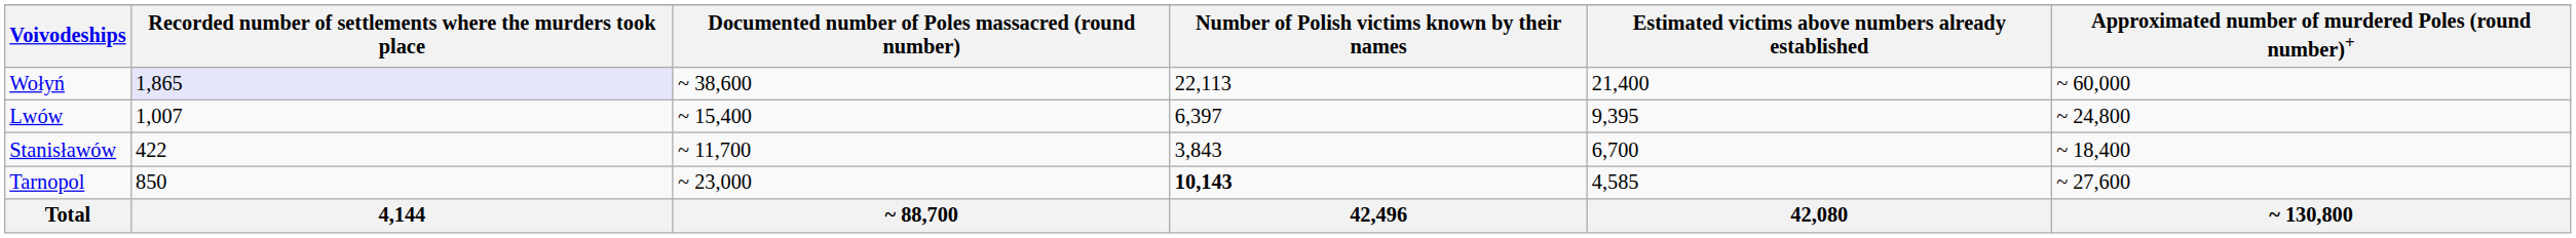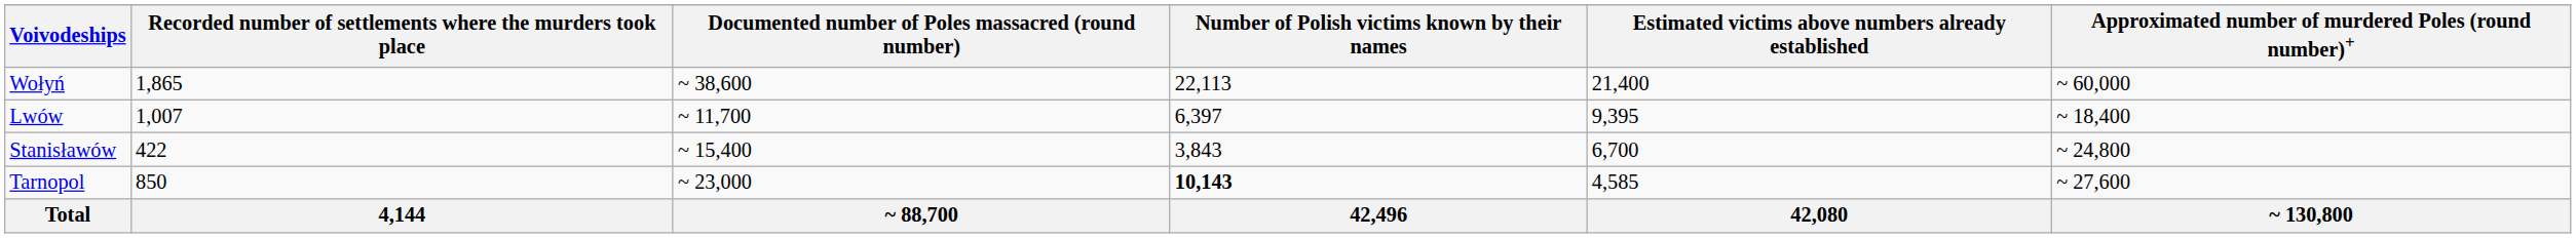Wołyń | Recorded number of settlements where the murders took place: lavender background -> no background
Lwów | Documented number of Poles massacred (round number): ~ 15,400 -> ~ 11,700
Lwów | Approximated number of murdered Poles (round number)+: ~ 24,800 -> ~ 18,400
Stanisławów | Documented number of Poles massacred (round number): ~ 11,700 -> ~ 15,400
Stanisławów | Approximated number of murdered Poles (round number)+: ~ 18,400 -> ~ 24,800
